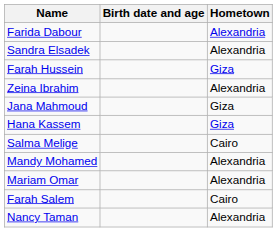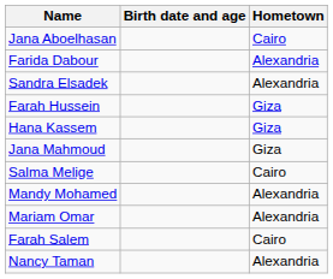+ row: Jana Aboelhasan | Cairo
- row: Zeina Ibrahim | Alexandria
rows swapped: Hana Kassem <-> Jana Mahmoud
